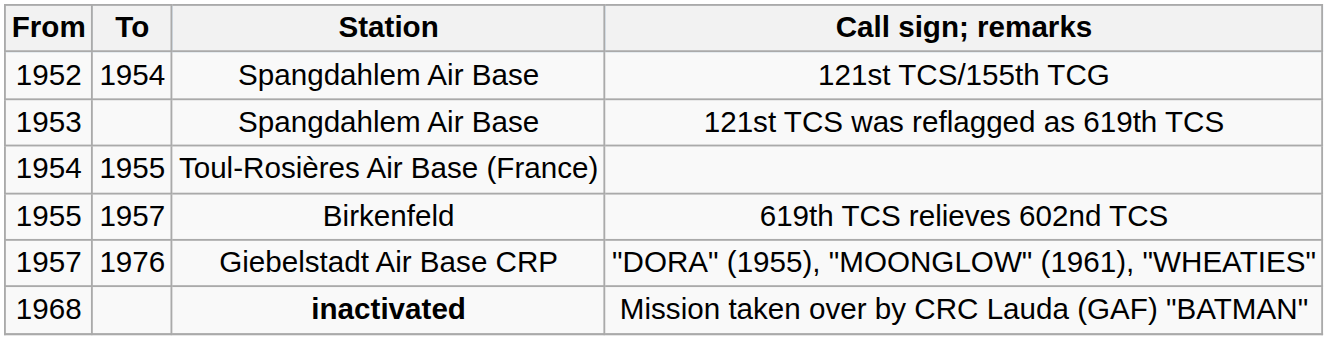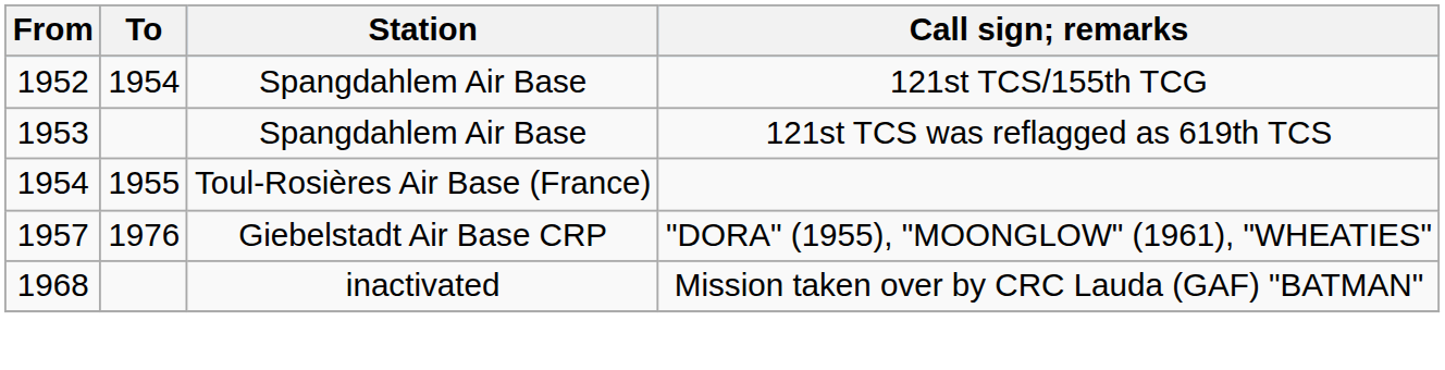- row: 1955 | 1957 | Birkenfeld | 619th TCS relieves 602nd TCS
Mission taken over by CRC Lauda (GAF) "BATMAN" | Station: bold -> normal
